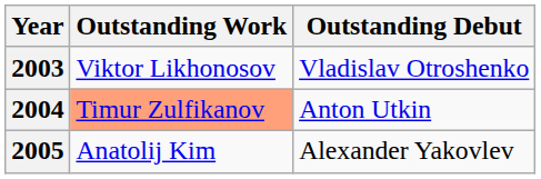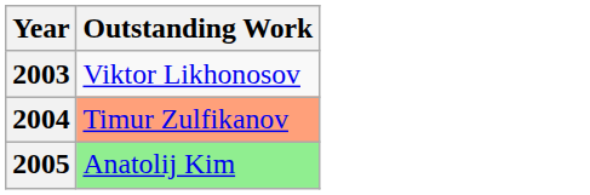- column: Outstanding Debut | Vladislav Otroshenko | Anton Utkin | Alexander Yakovlev
2005 | Outstanding Work: no background -> lightgreen background
